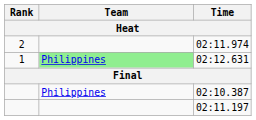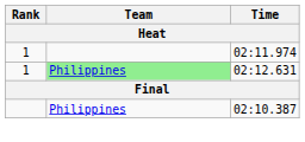02:11.974 | Rank: 2 -> 1
- row: 02:11.197
